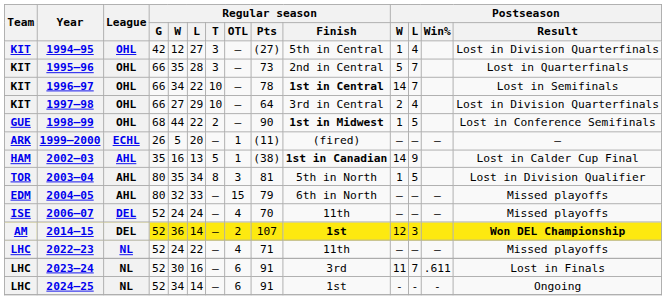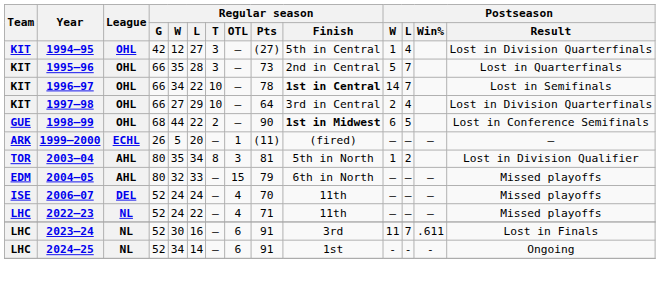1998–99 | Postseason / W: 1 -> 6
- row: HAM | 2002–03 | AHL | 35 | 16 | 13 | 5 | 1 | (38) | 1st in Canadian | 14 | 9 | Lost in Calder Cup Final
2003–04 | Postseason / L: 5 -> 2
- row: AM | 2014–15 | DEL | 52 | 36 | 14 | — | 2 | 107 | 1st | 12 | 3 | Won DEL Championship
